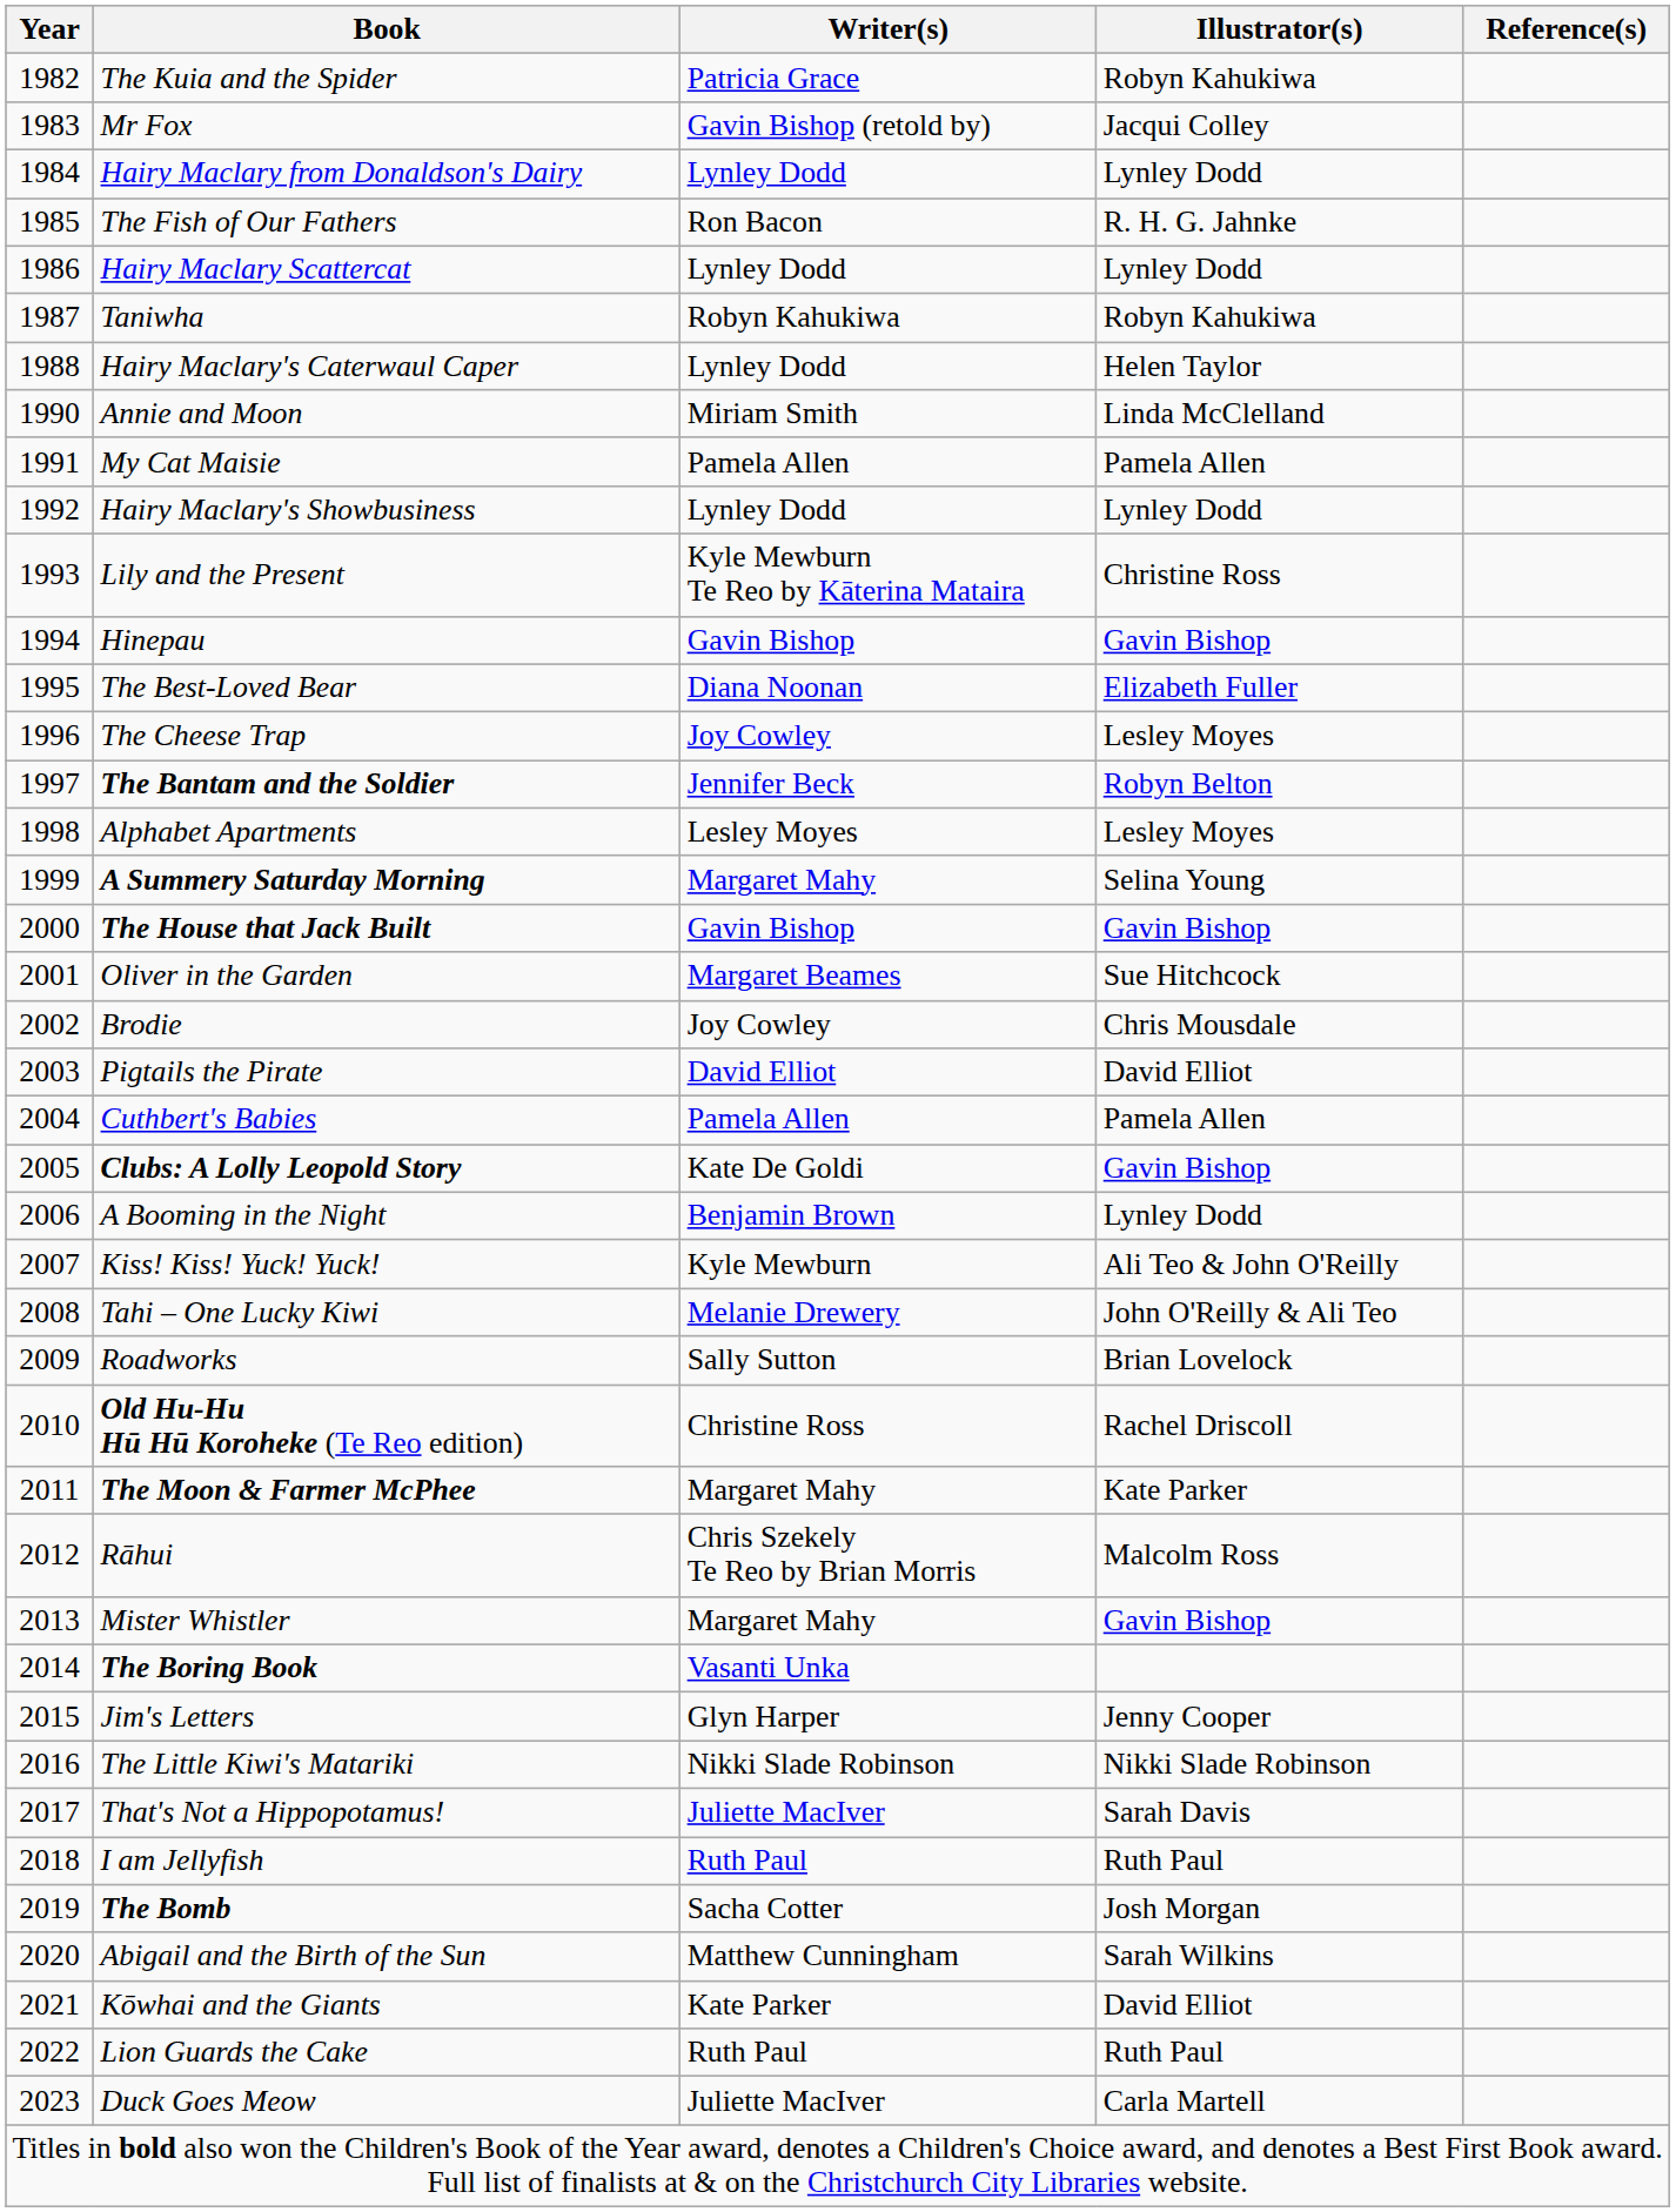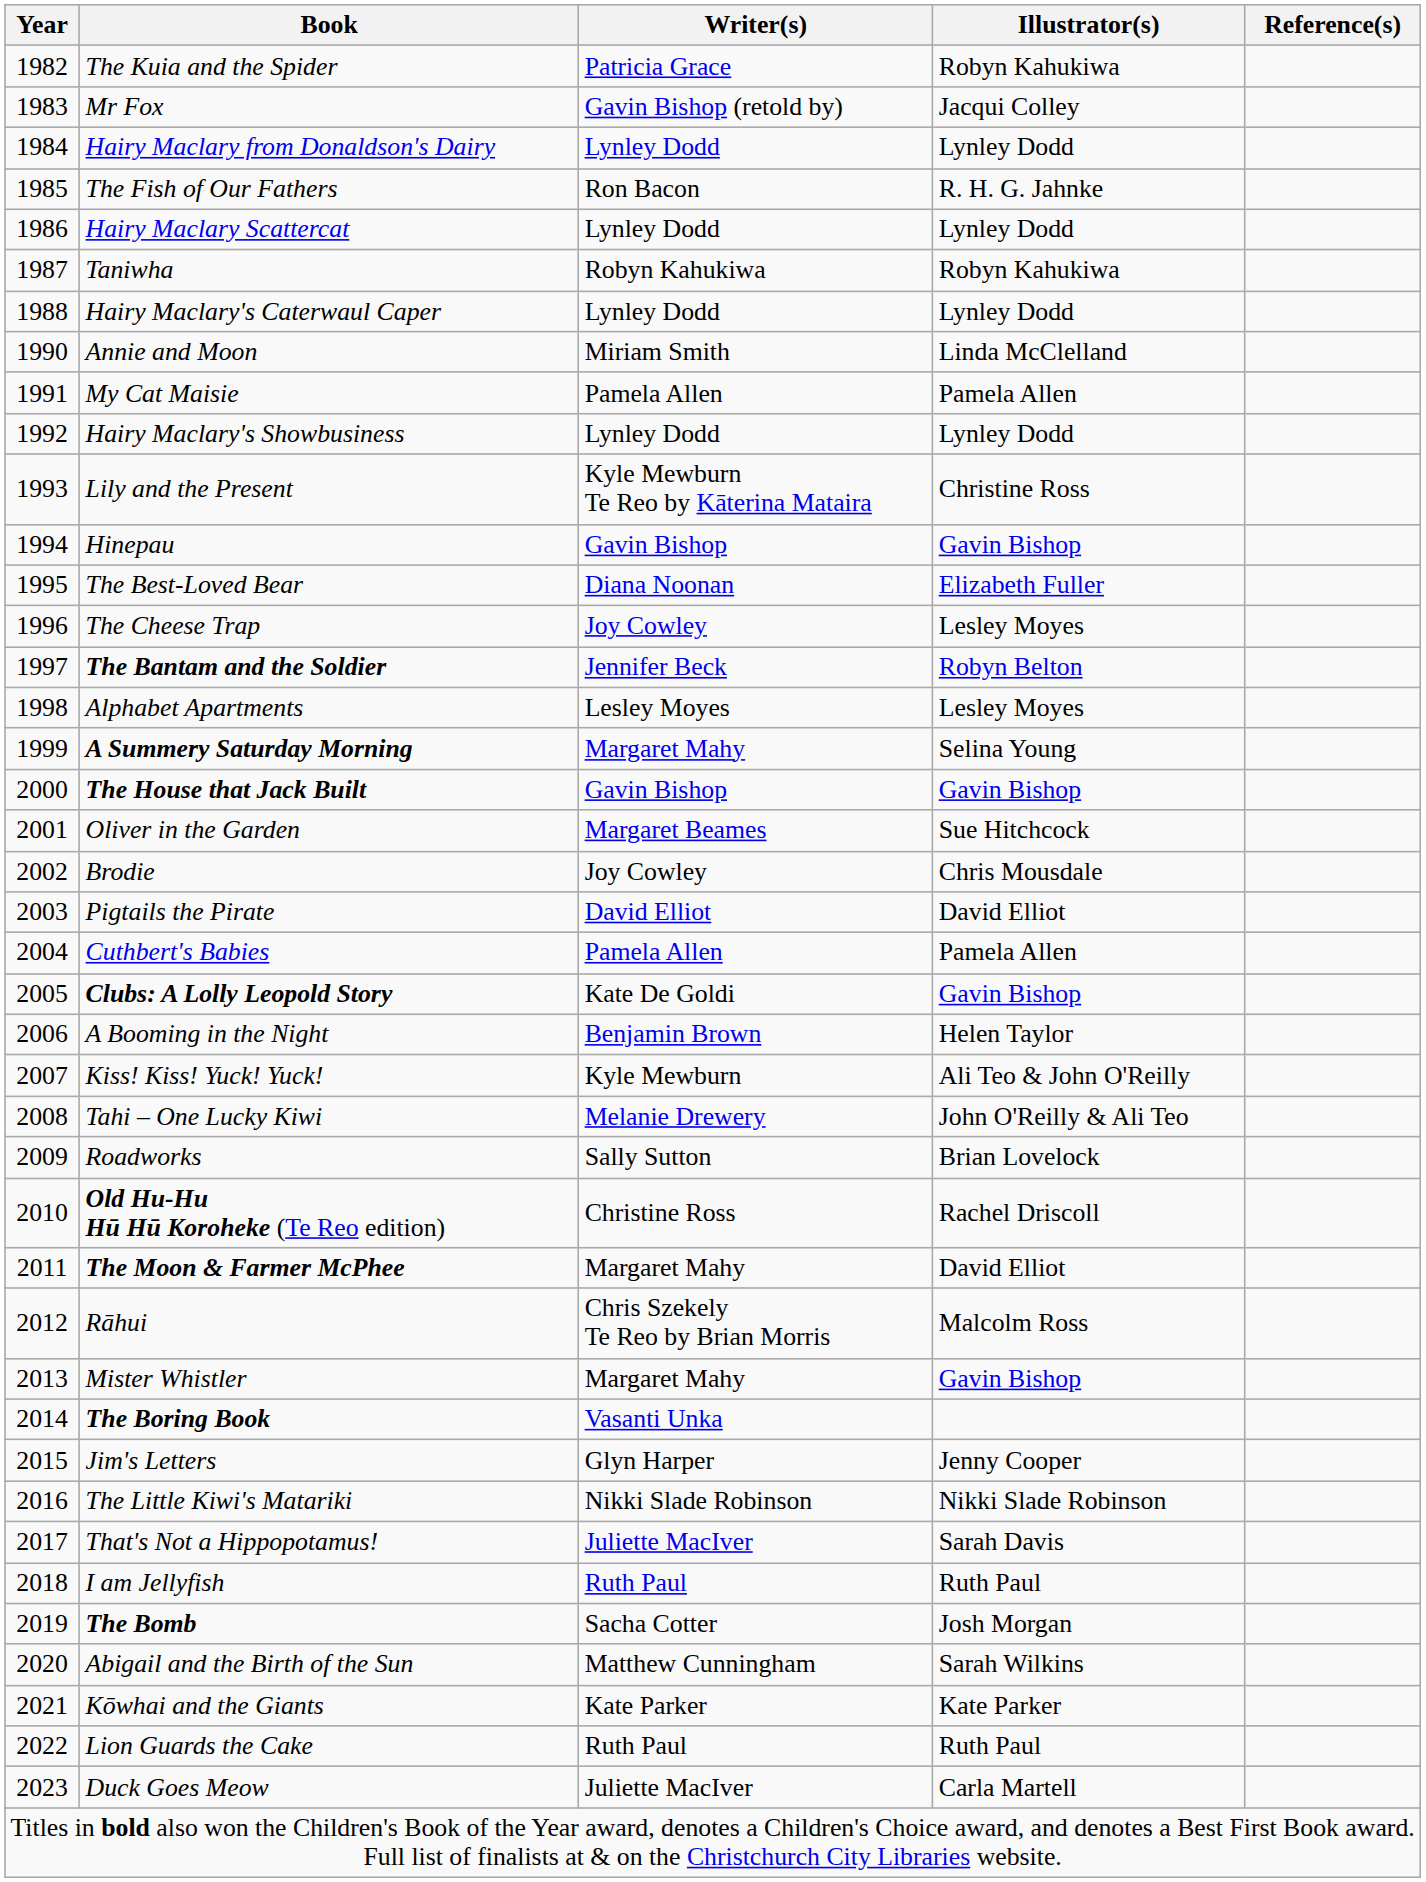Hairy Maclary's Caterwaul Caper | Illustrator(s): Helen Taylor -> Lynley Dodd
A Booming in the Night | Illustrator(s): Lynley Dodd -> Helen Taylor
The Moon & Farmer McPhee | Illustrator(s): Kate Parker -> David Elliot
Kōwhai and the Giants | Illustrator(s): David Elliot -> Kate Parker
